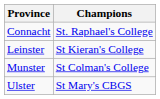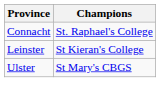- row: Munster | St Colman's College
